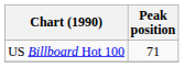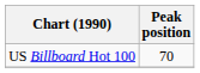US Billboard Hot 100 | Peak position: 71 -> 70
